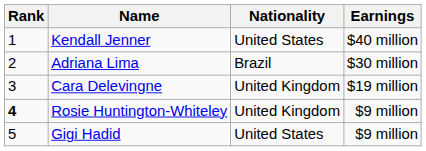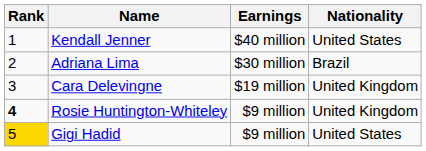columns swapped: Nationality <-> Earnings
Gigi Hadid | Rank: no background -> gold background
